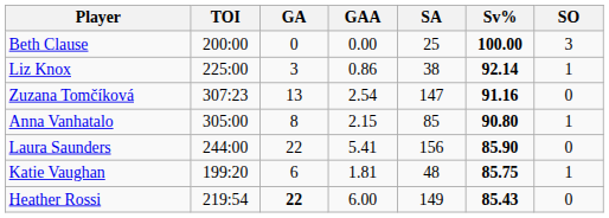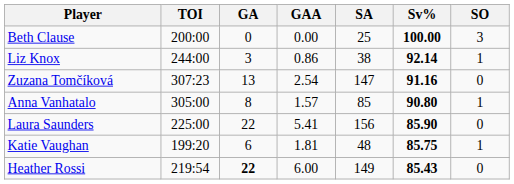Liz Knox | TOI: 225:00 -> 244:00
Anna Vanhatalo | GAA: 2.15 -> 1.57
Laura Saunders | TOI: 244:00 -> 225:00
